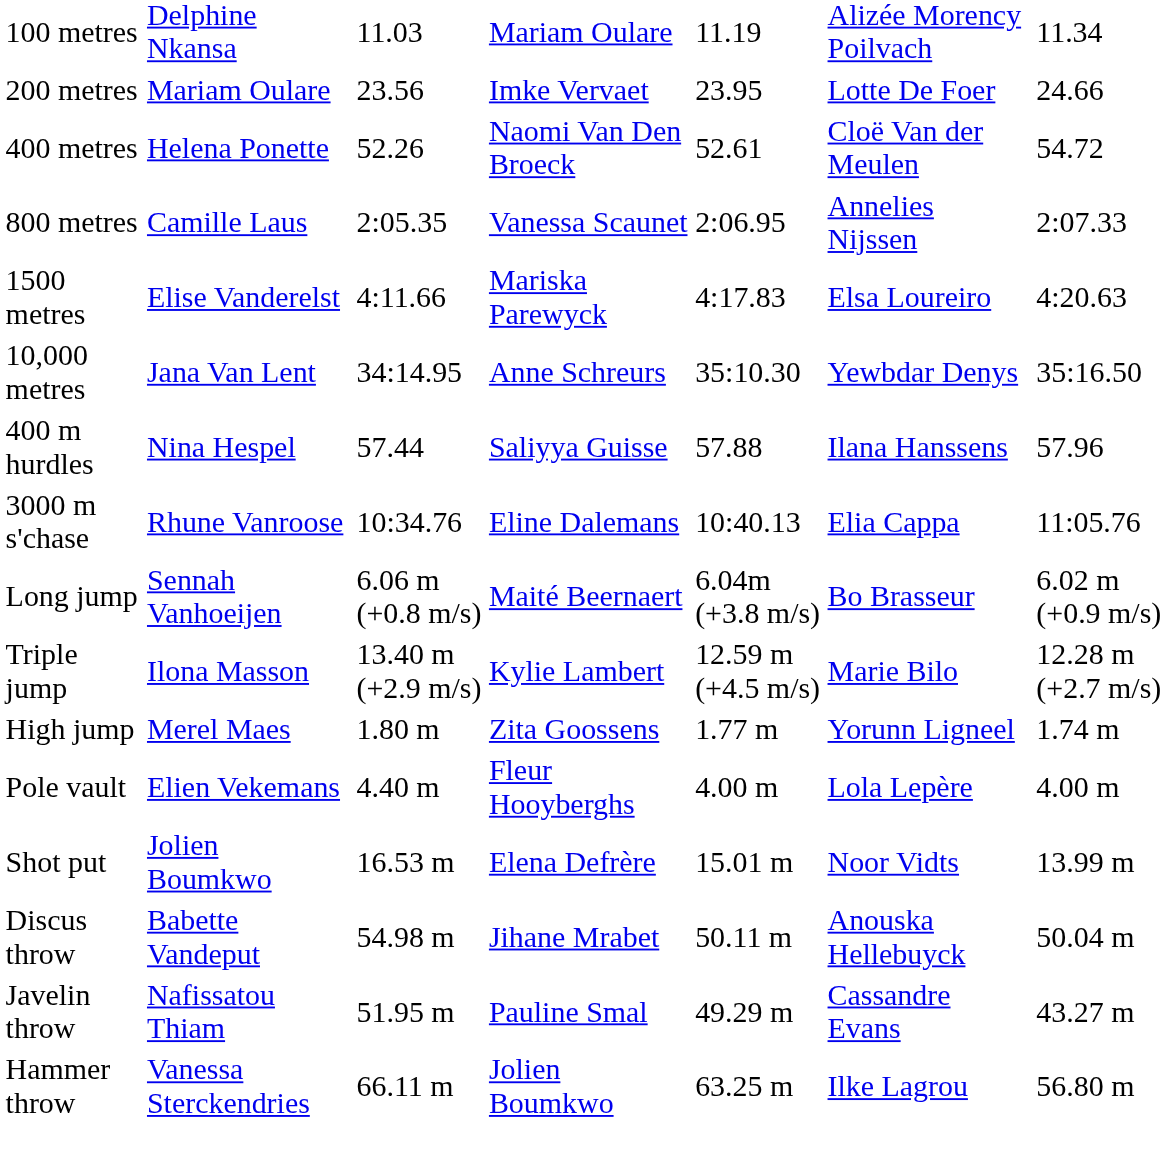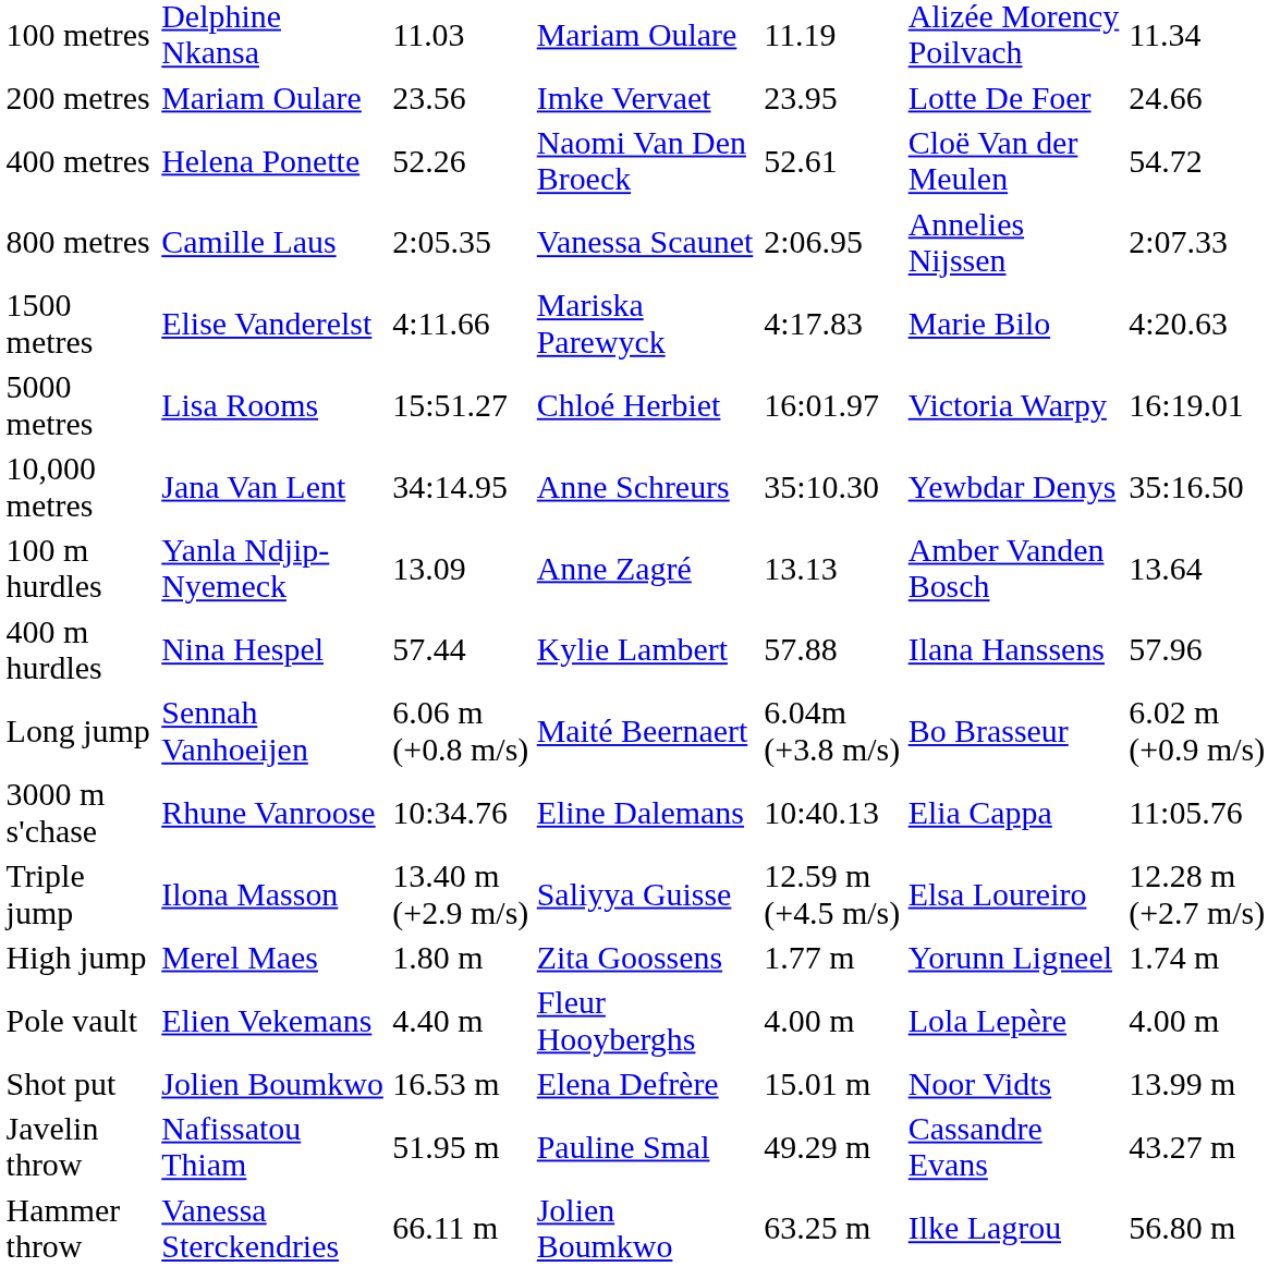1500 metres | column 6: Elsa Loureiro -> Marie Bilo
+ row: 5000 metres | Lisa Rooms | 15:51.27 | Chloé Herbiet | 16:01.97 | Victoria Warpy | 16:19.01
+ row: 100 m hurdles | Yanla Ndjip-Nyemeck | 13.09 | Anne Zagré | 13.13 | Amber Vanden Bosch | 13.64
400 m hurdles | column 4: Saliyya Guisse -> Kylie Lambert
rows swapped: 3000 m s'chase <-> Long jump
Triple jump | column 4: Kylie Lambert -> Saliyya Guisse
Triple jump | column 6: Marie Bilo -> Elsa Loureiro
- row: Discus throw | Babette Vandeput | 54.98 m | Jihane Mrabet | 50.11 m | Anouska Hellebuyck | 50.04 m
